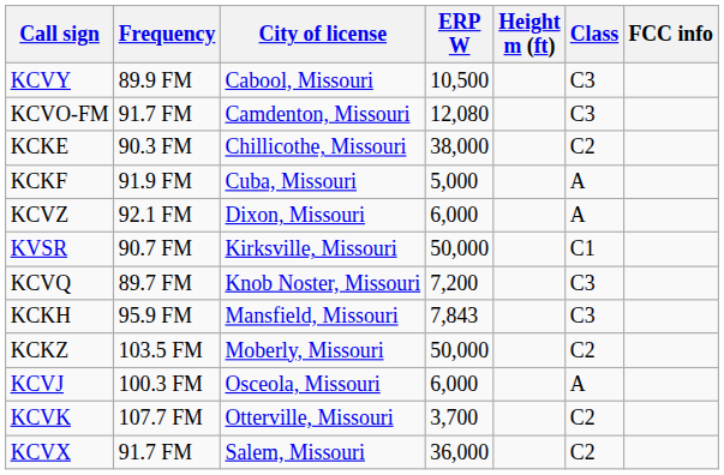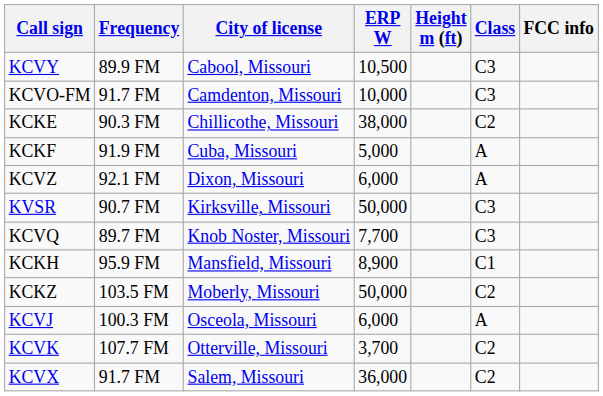KCVO-FM | ERP W: 12,080 -> 10,000
KVSR | Class: C1 -> C3
KCVQ | ERP W: 7,200 -> 7,700
KCKH | ERP W: 7,843 -> 8,900
KCKH | Class: C3 -> C1
